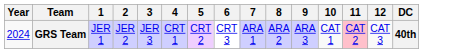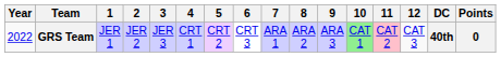+ column: Points | 0
GRS Team | Year: 2024 -> 2022
GRS Team | 10: no background -> lightgreen background
